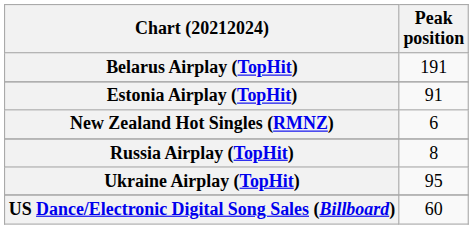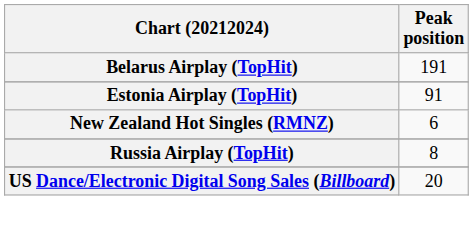- row: Ukraine Airplay (TopHit) | 95
US Dance/Electronic Digital Song Sales (Billboard) | Peak position: 60 -> 20
